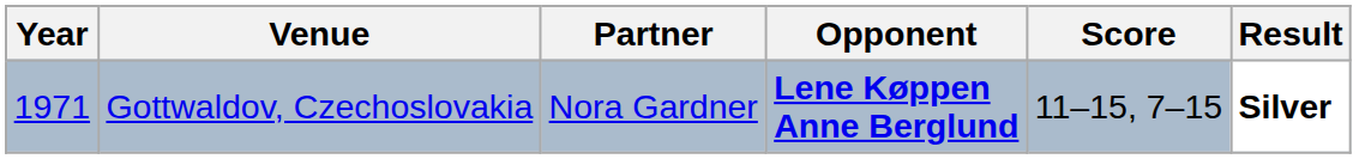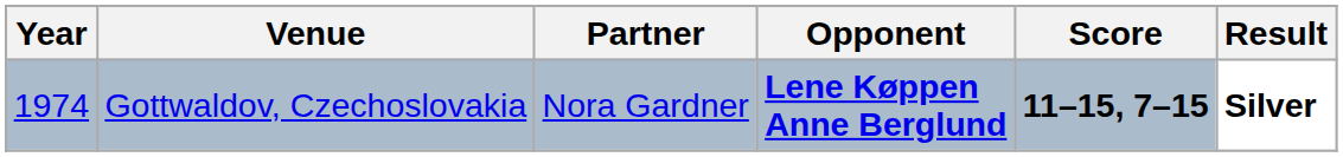Gottwaldov, Czechoslovakia | Year: 1971 -> 1974
Gottwaldov, Czechoslovakia | Score: normal -> bold
